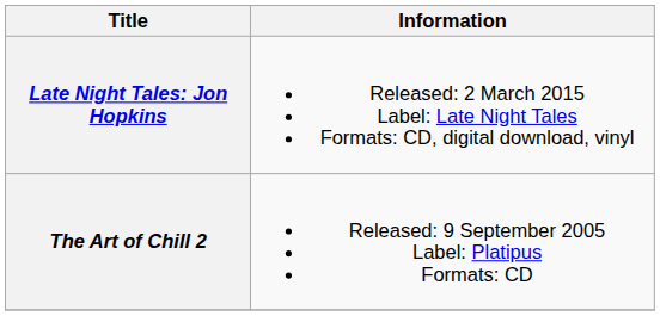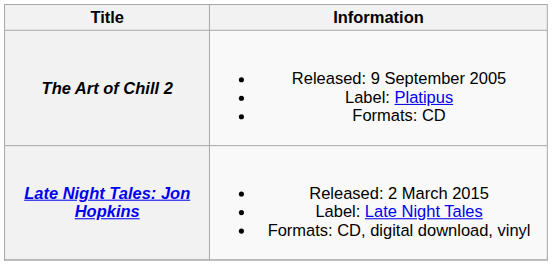rows swapped: The Art of Chill 2 <-> Late Night Tales: Jon Hopkins
